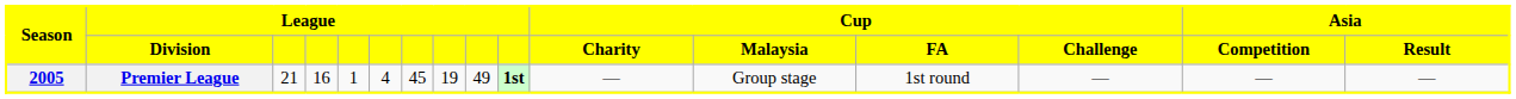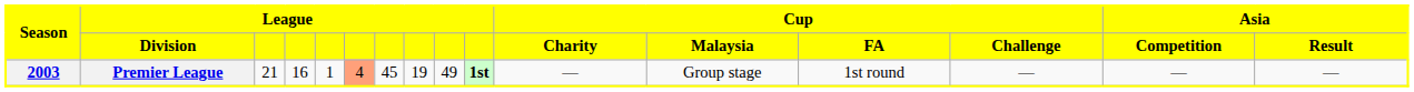Premier League | Season: 2005 -> 2003
Premier League | column 6: no background -> lightsalmon background
